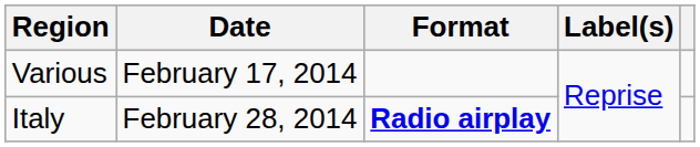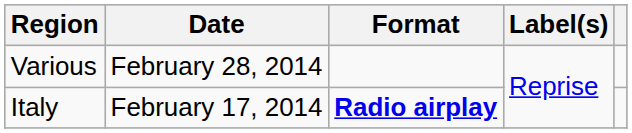Various | Date: February 17, 2014 -> February 28, 2014
Italy | Date: February 28, 2014 -> February 17, 2014
